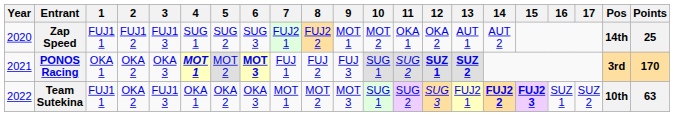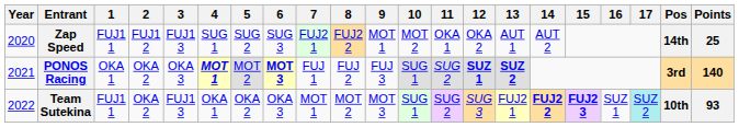PONOS Racing | Points: 170 -> 140
Team Sutekina | 17: no background -> paleturquoise background
Team Sutekina | Points: 63 -> 93
